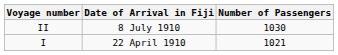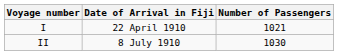rows swapped: I <-> II
